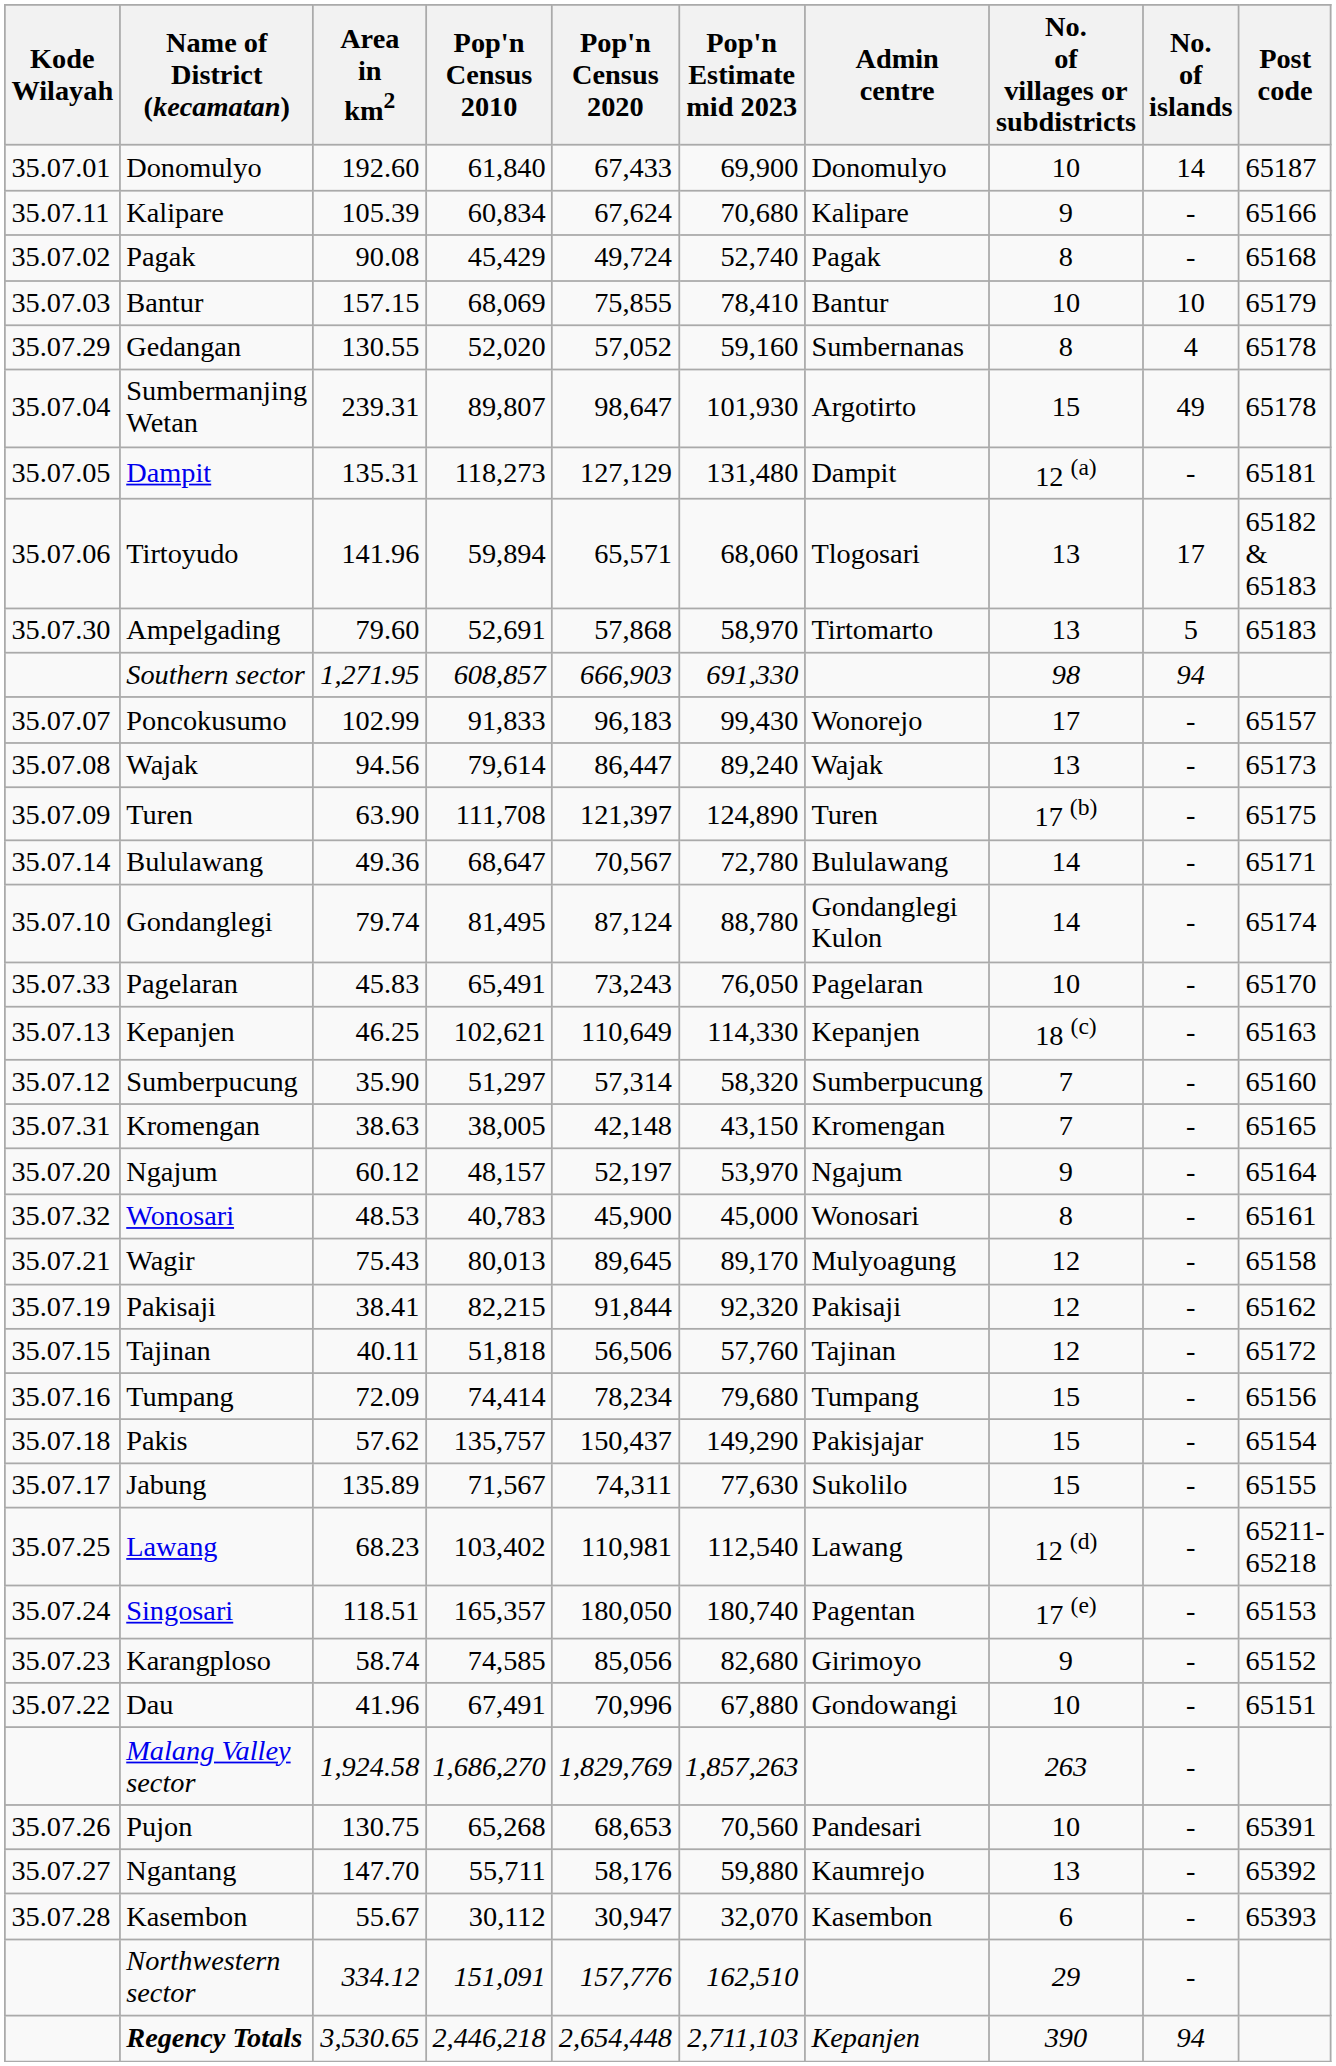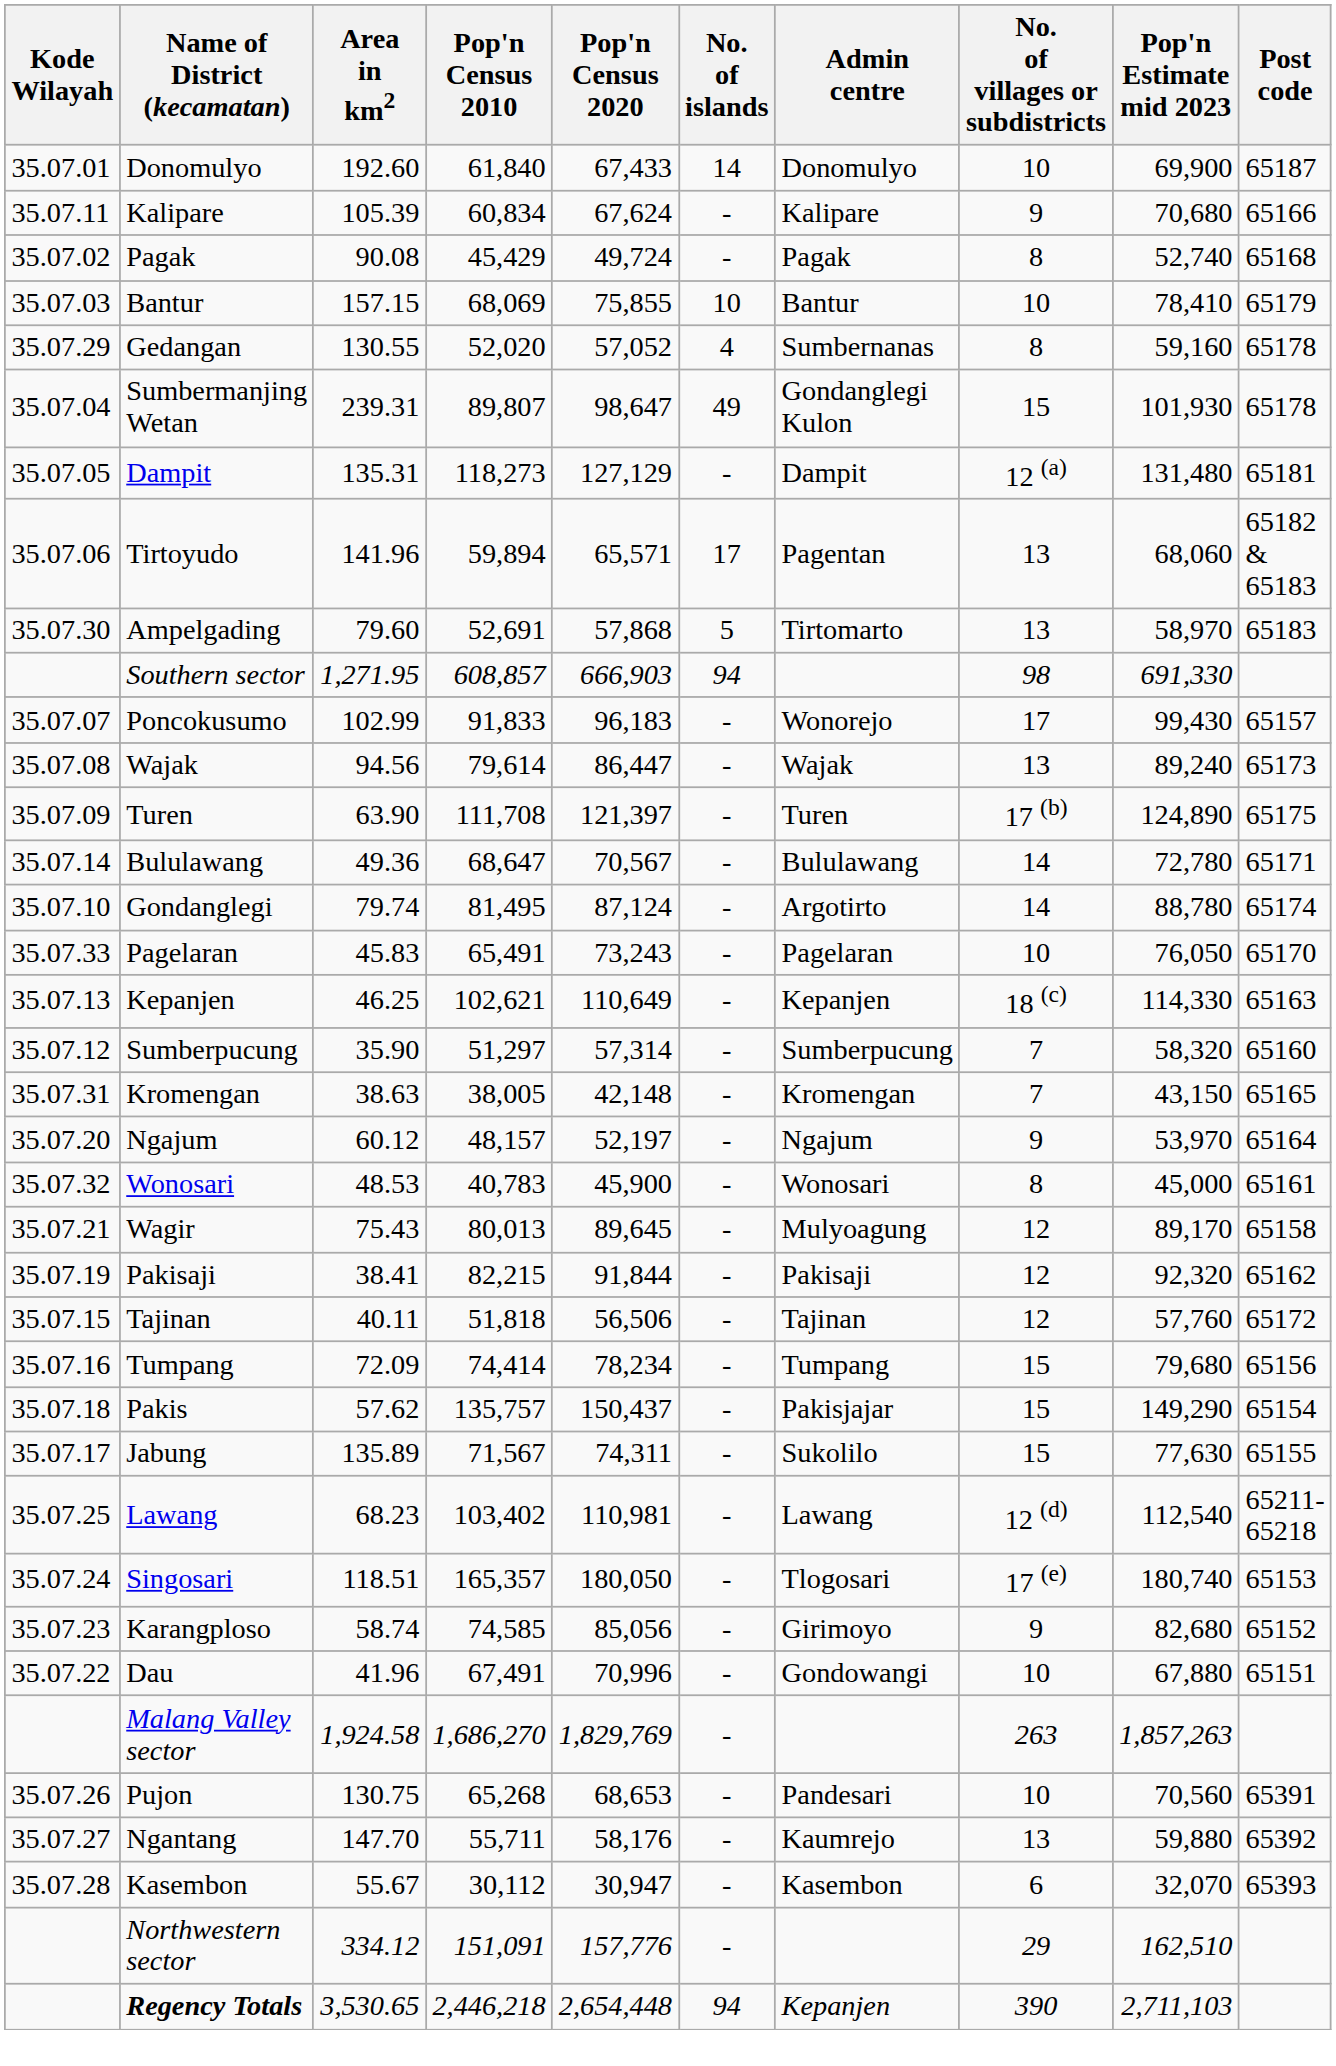columns swapped: Pop'n Estimate mid 2023 <-> No. of islands
Sumbermanjing Wetan | Admin centre: Argotirto -> Gondanglegi Kulon
Tirtoyudo | Admin centre: Tlogosari -> Pagentan
Gondanglegi | Admin centre: Gondanglegi Kulon -> Argotirto
Singosari | Admin centre: Pagentan -> Tlogosari
